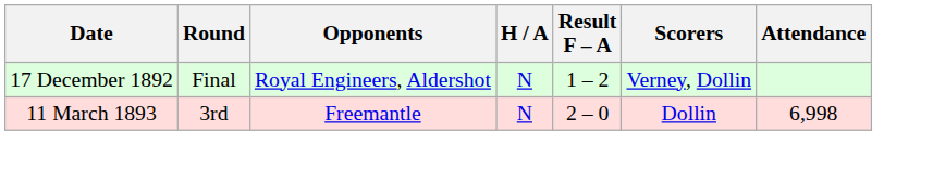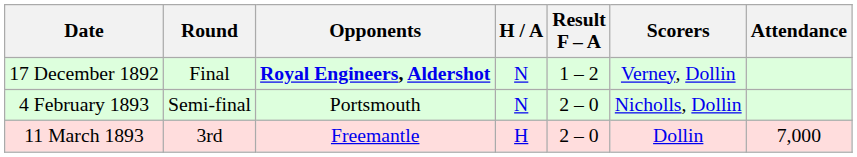17 December 1892 | Opponents: normal -> bold
+ row: 4 February 1893 | Semi-final | Portsmouth | N | 2 – 0 | Nicholls, Dollin
11 March 1893 | H / A: N -> H
11 March 1893 | Attendance: 6,998 -> 7,000
